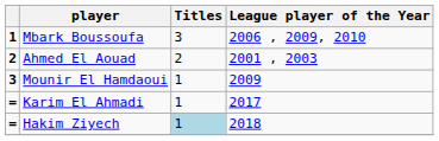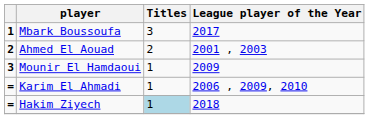Mbark Boussoufa | League player of the Year: 2006 , 2009, 2010 -> 2017
Karim El Ahmadi | League player of the Year: 2017 -> 2006 , 2009, 2010
